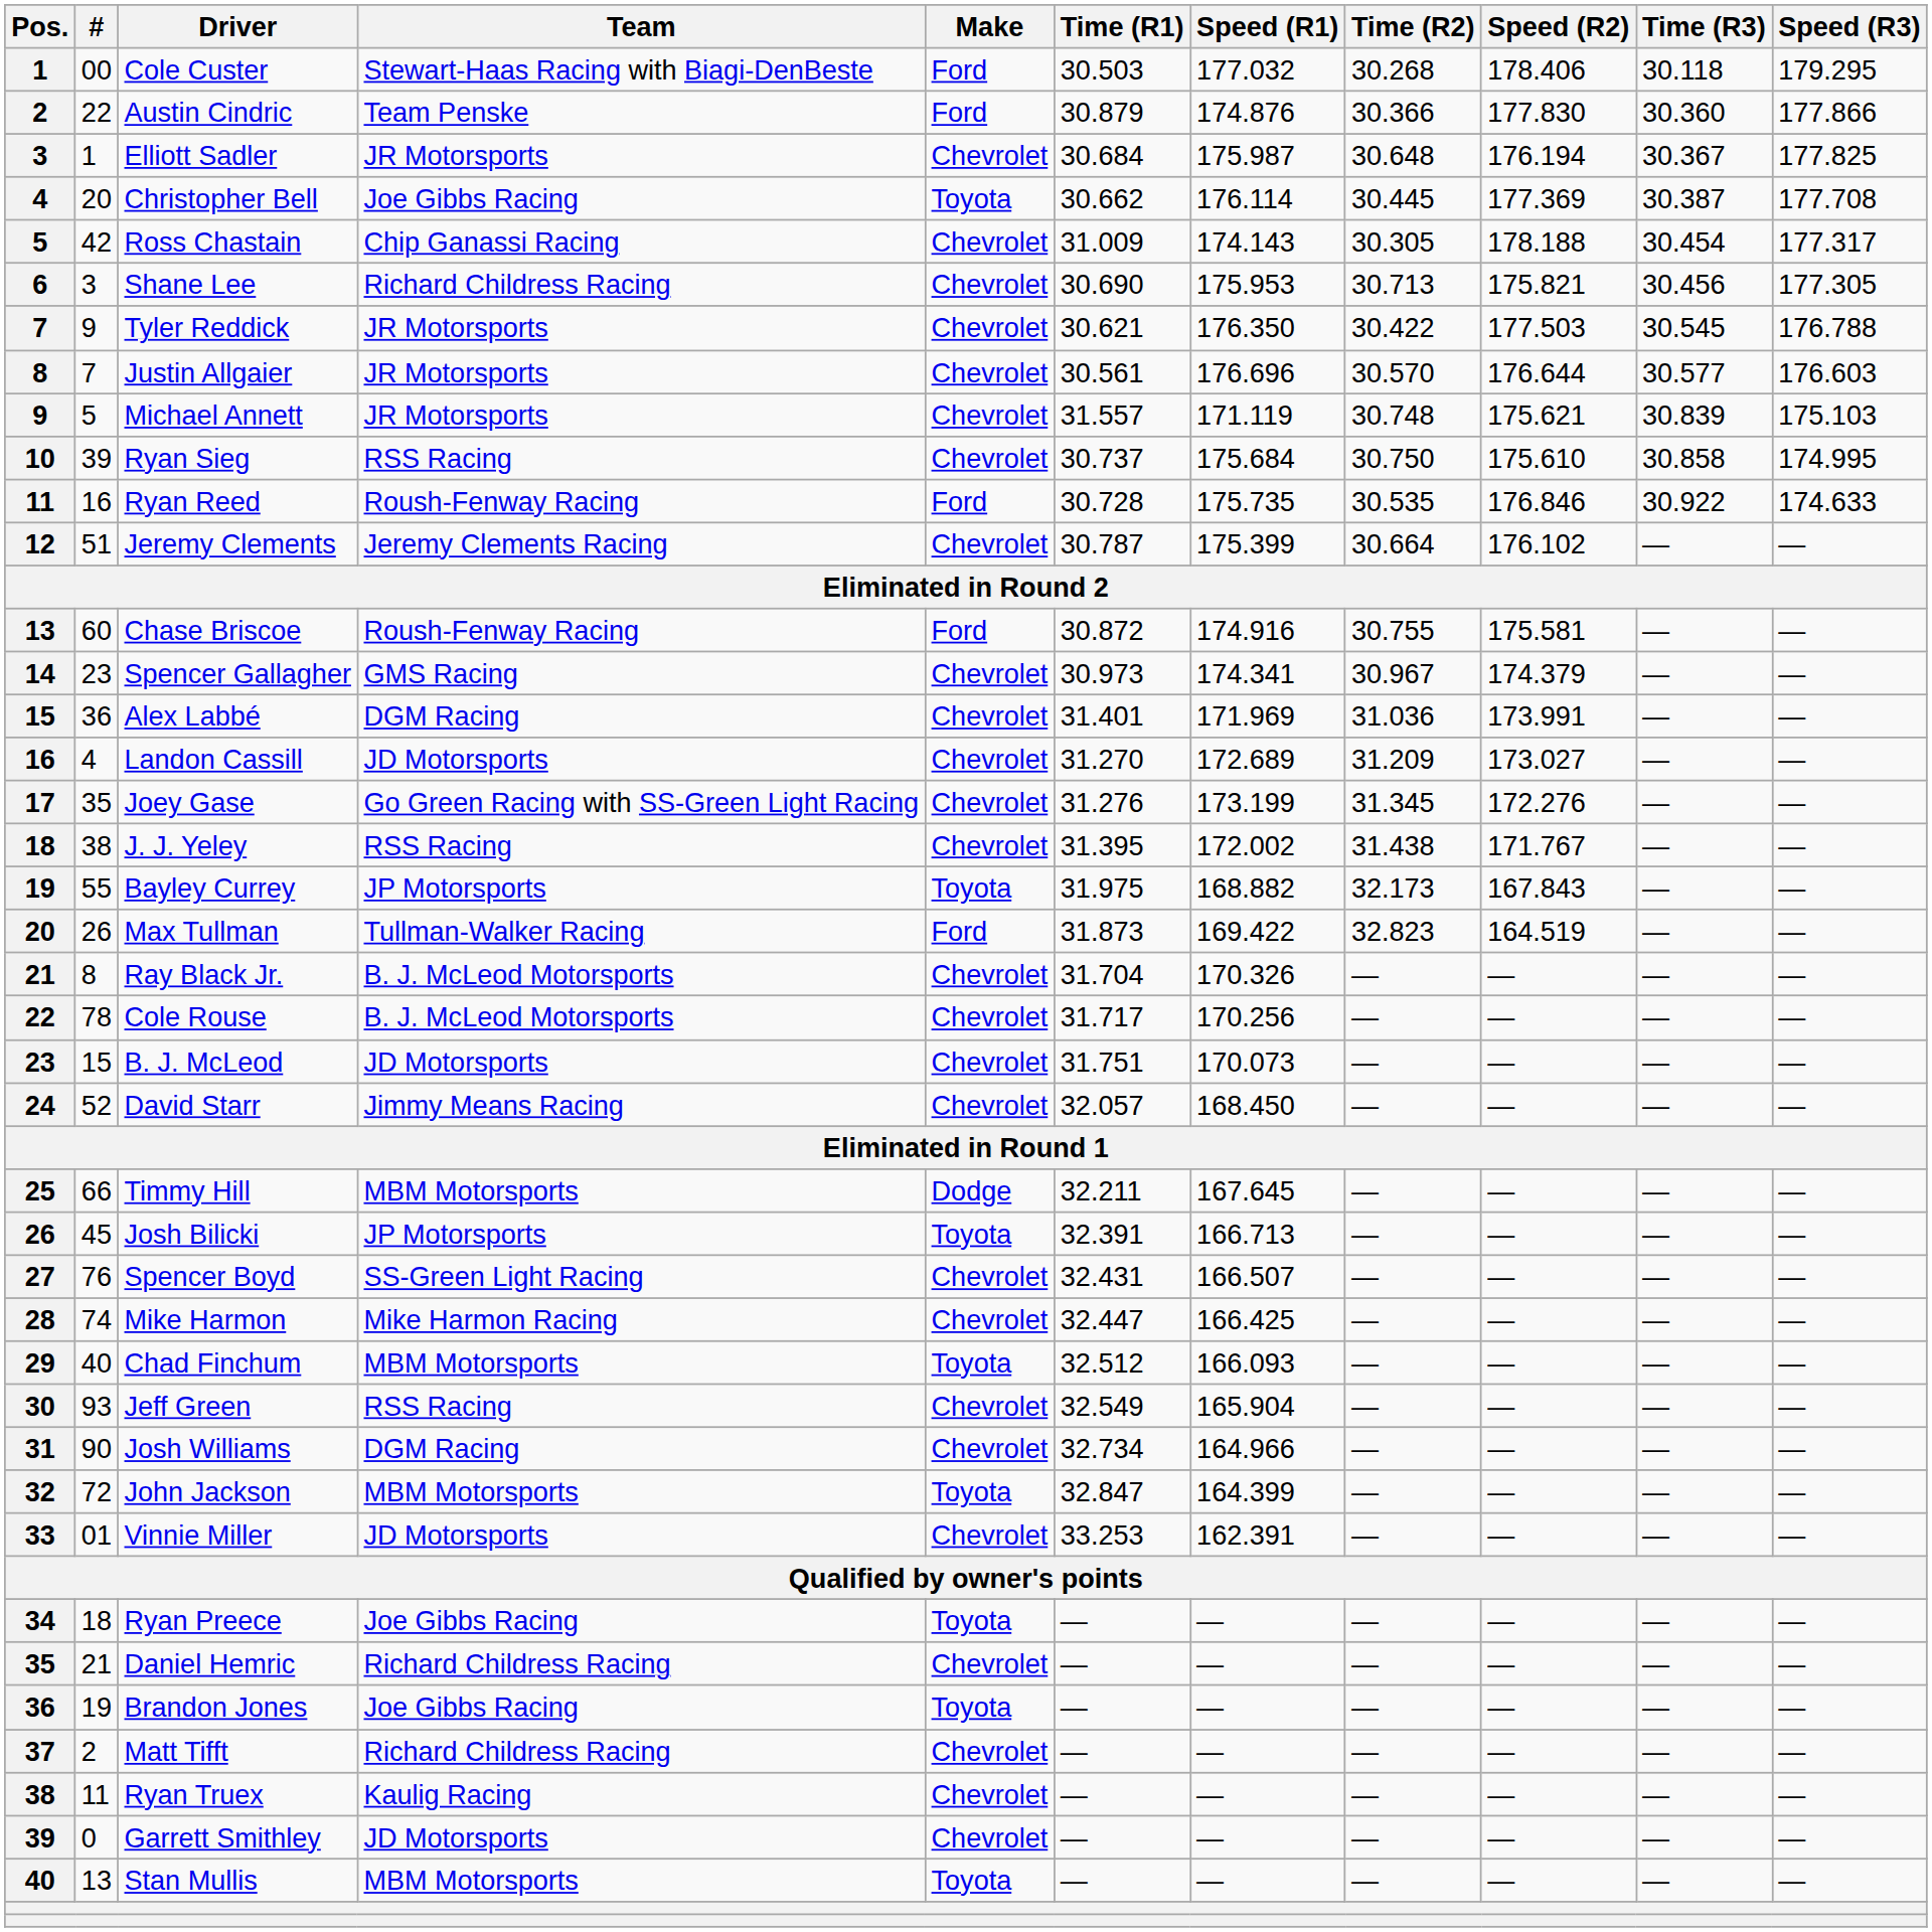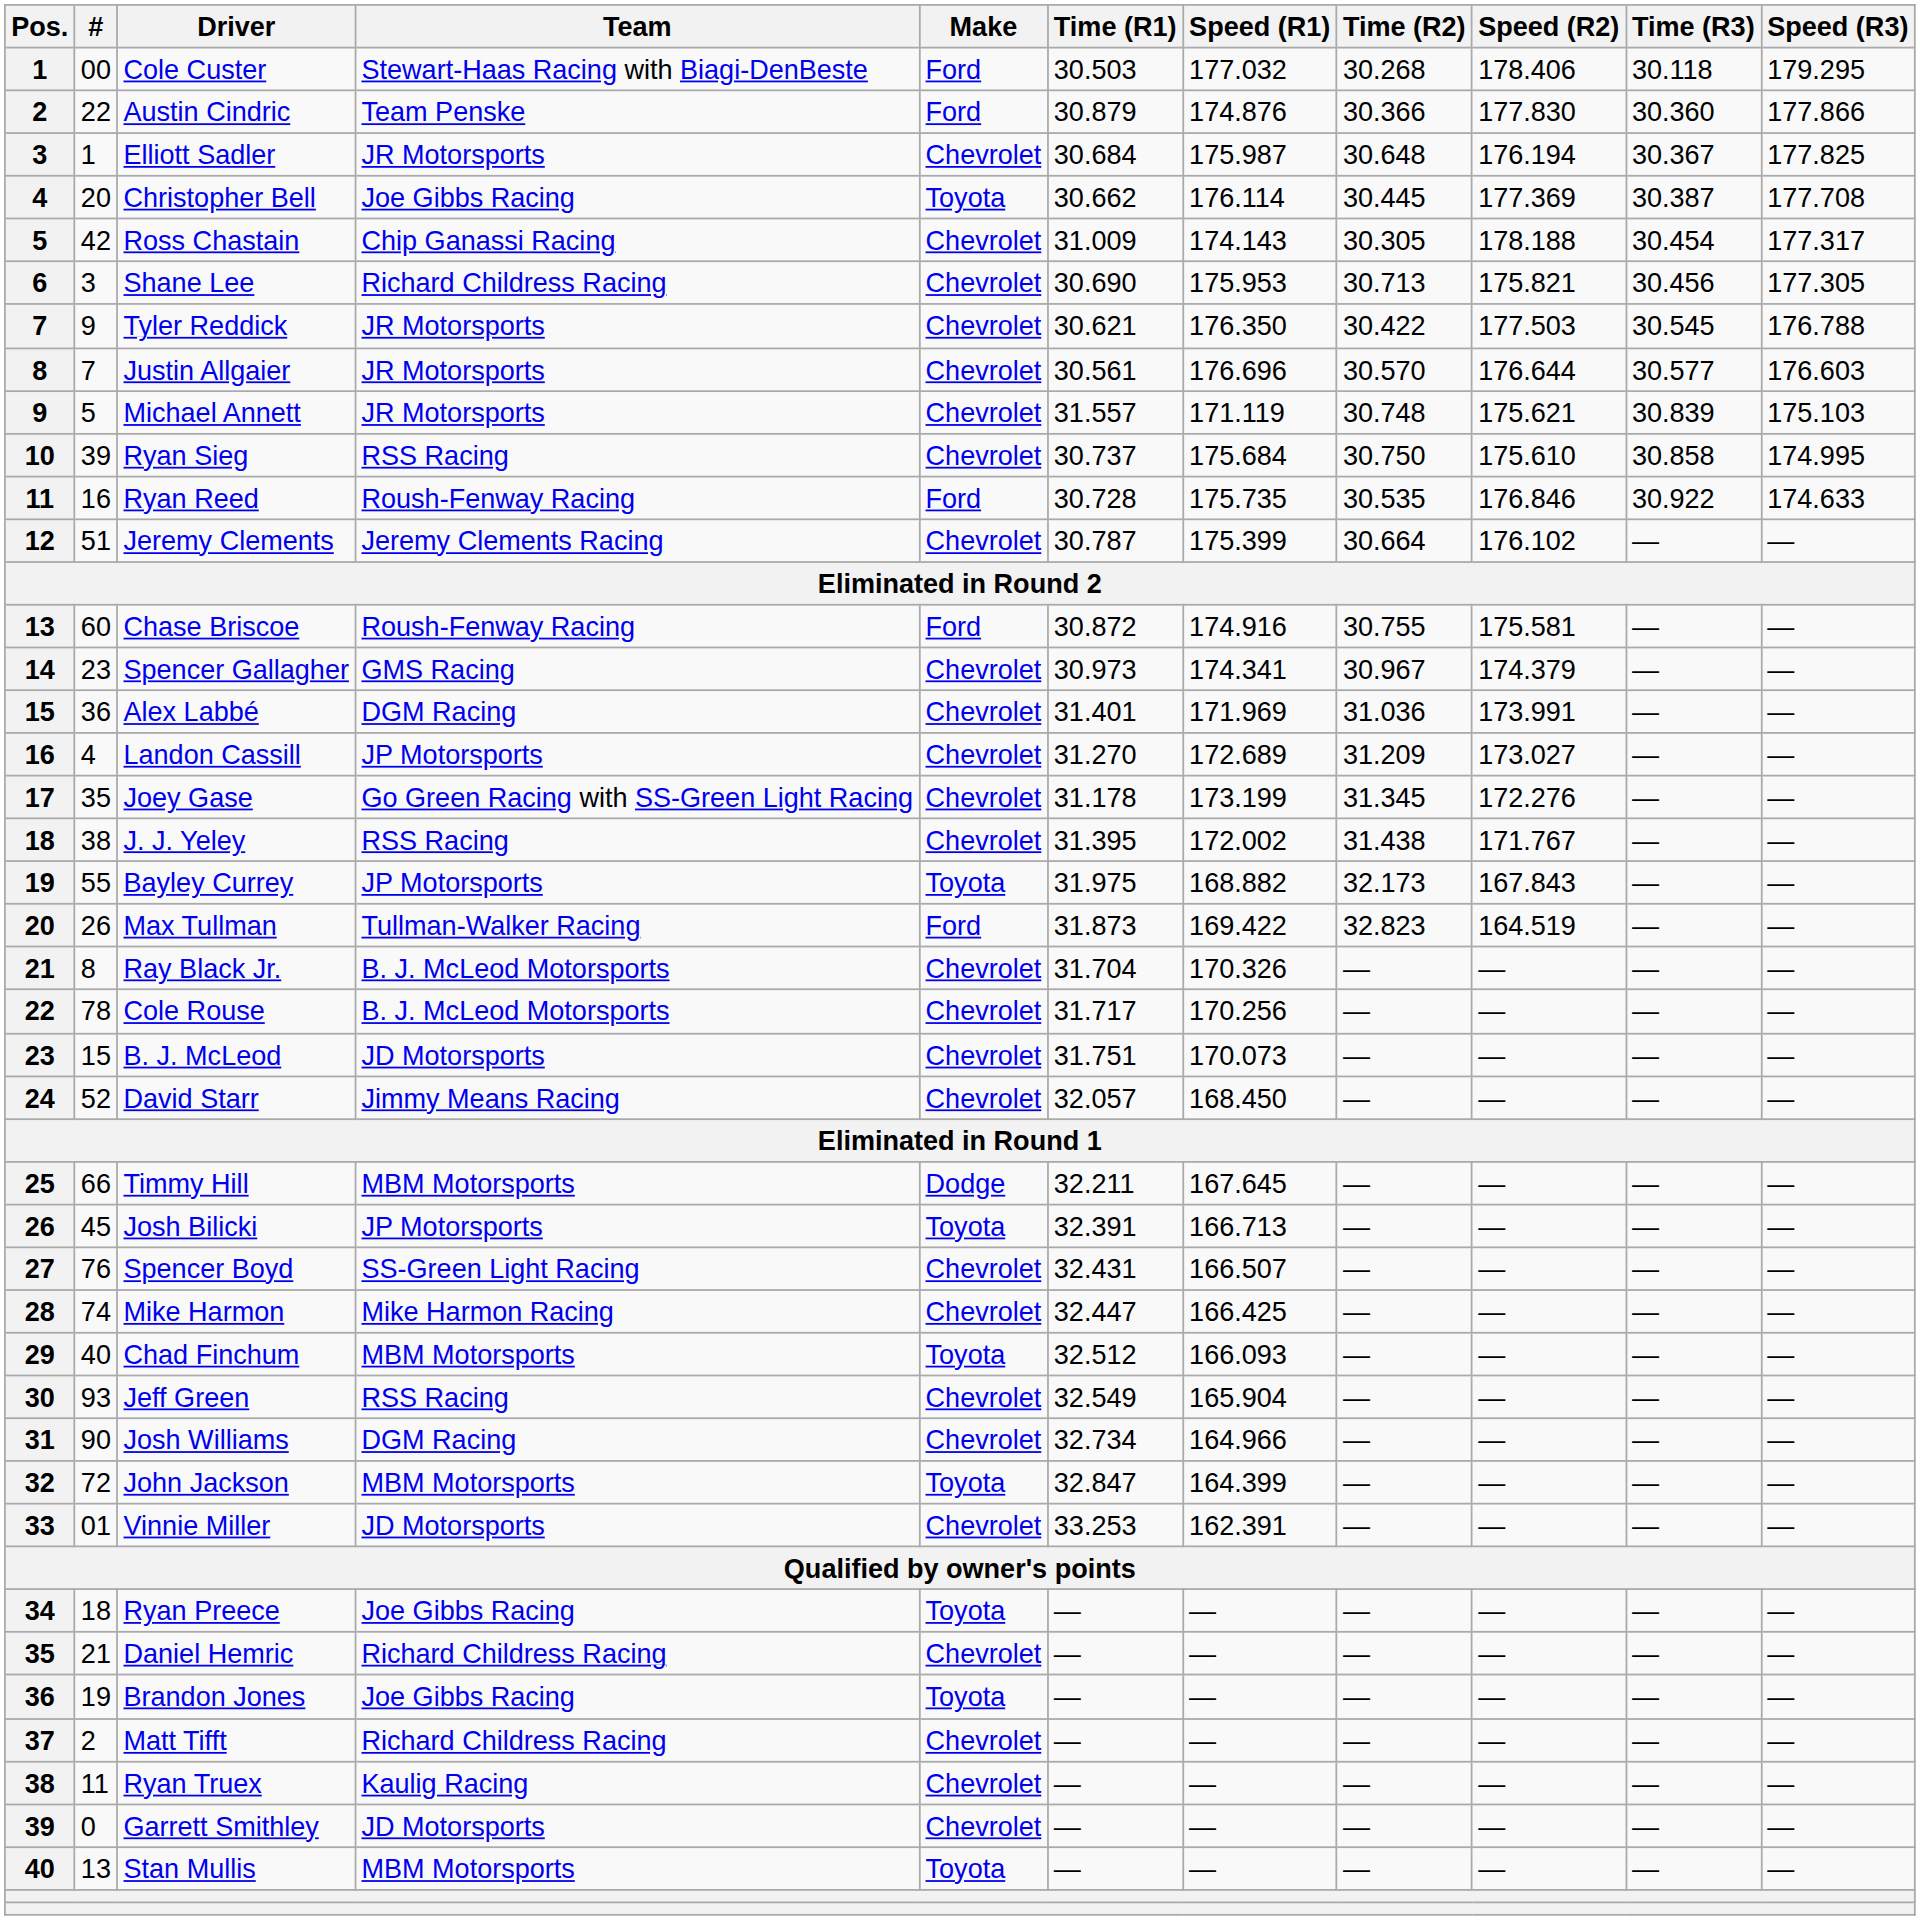Landon Cassill | Team: JD Motorsports -> JP Motorsports
Joey Gase | Time (R1): 31.276 -> 31.178
